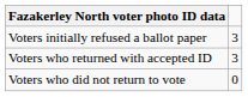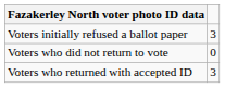rows swapped: Voters who returned with accepted ID <-> Voters who did not return to vote
